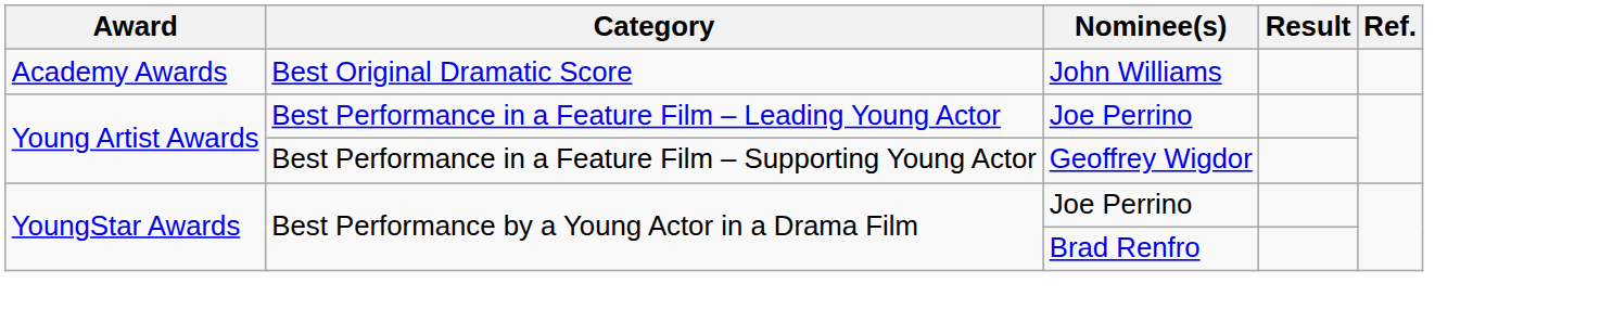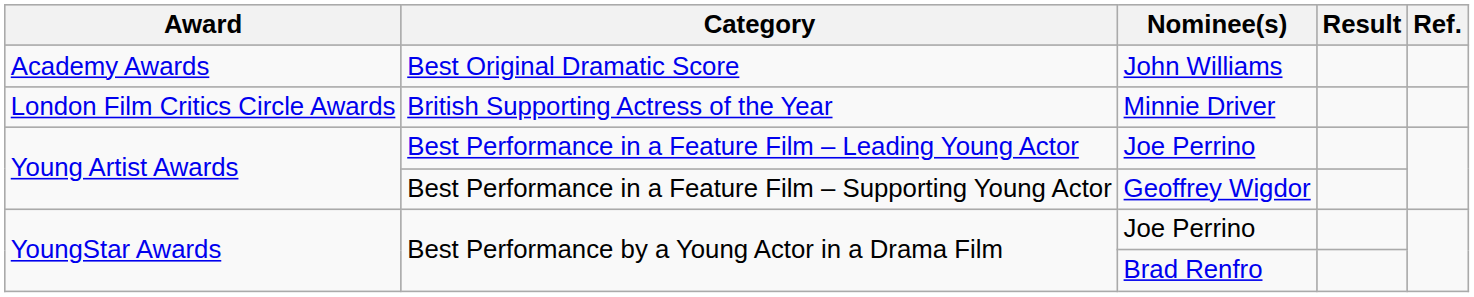+ row: London Film Critics Circle Awards | British Supporting Actress of the Year | Minnie Driver
